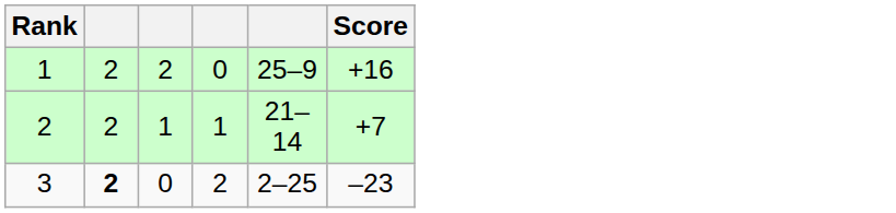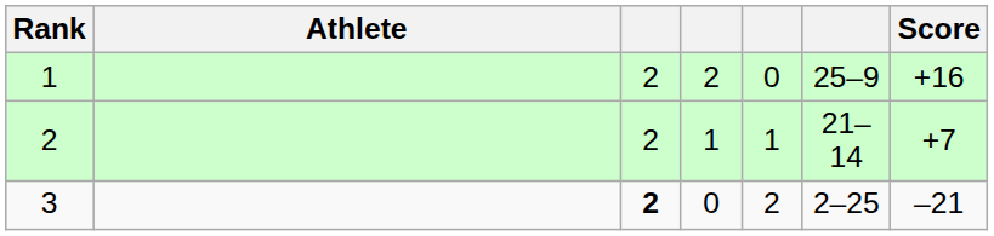+ column: Athlete
3 | Score: –23 -> –21
